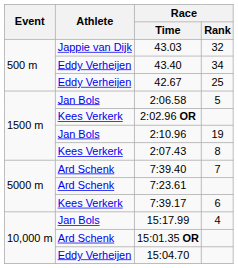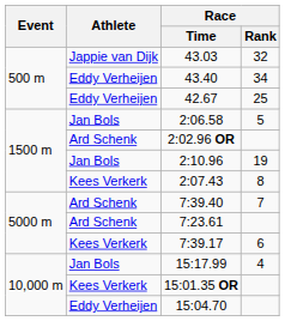2:02.96 OR | Athlete: Kees Verkerk -> Ard Schenk
15:01.35 OR | Athlete: Ard Schenk -> Kees Verkerk
